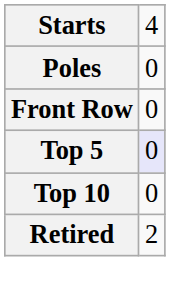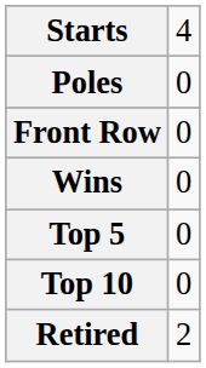+ row: Wins | 0
Top 5 | column 2: lavender background -> no background
